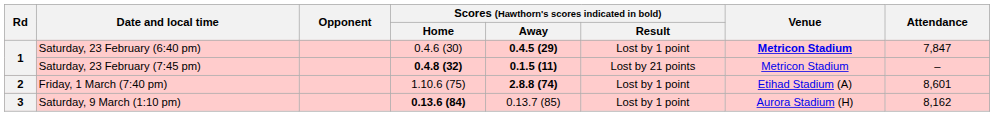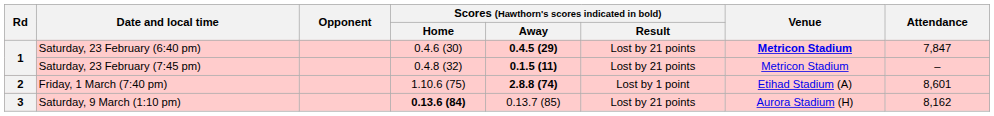Saturday, 23 February (6:40 pm) | Scores (Hawthorn's scores indicated in bold) / Result: Lost by 1 point -> Lost by 21 points
Saturday, 23 February (7:45 pm) | Scores (Hawthorn's scores indicated in bold) / Home: bold -> normal
Saturday, 9 March (1:10 pm) | Scores (Hawthorn's scores indicated in bold) / Result: Lost by 1 point -> Lost by 21 points
